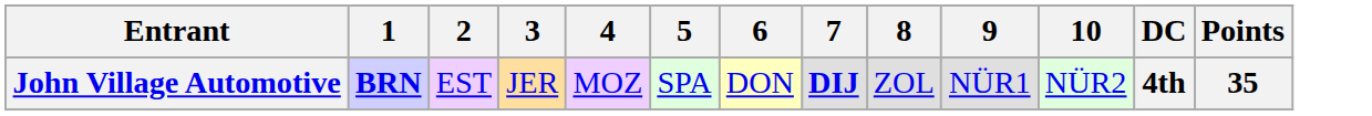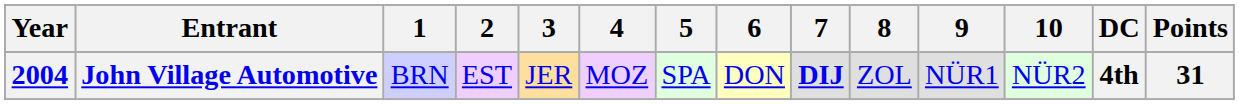+ column: Year | 2004
John Village Automotive | 1: bold -> normal
John Village Automotive | Points: 35 -> 31
